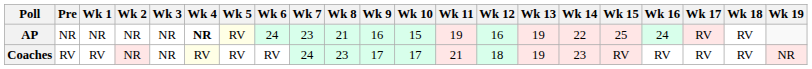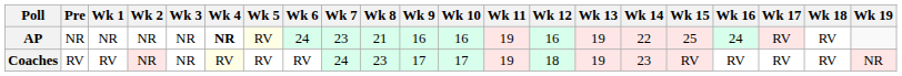AP | Wk 10: 15 -> 16
Coaches | Wk 11: 21 -> 19
